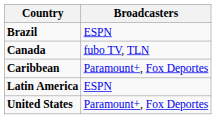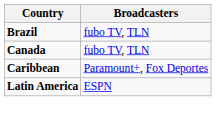Brazil | Broadcasters: ESPN -> fubo TV, TLN
- row: United States | Paramount+, Fox Deportes
